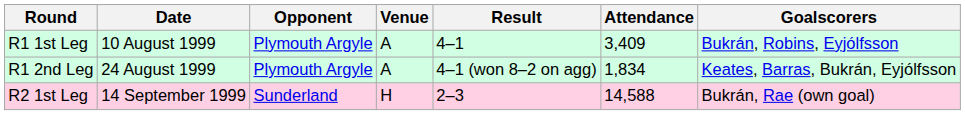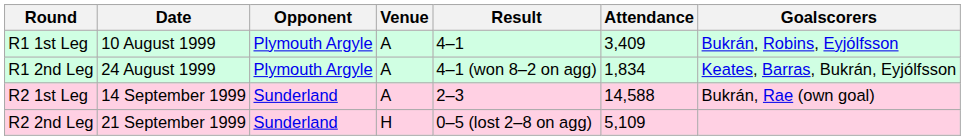R2 1st Leg | Venue: H -> A
+ row: R2 2nd Leg | 21 September 1999 | Sunderland | H | 0–5 (lost 2–8 on agg) | 5,109
